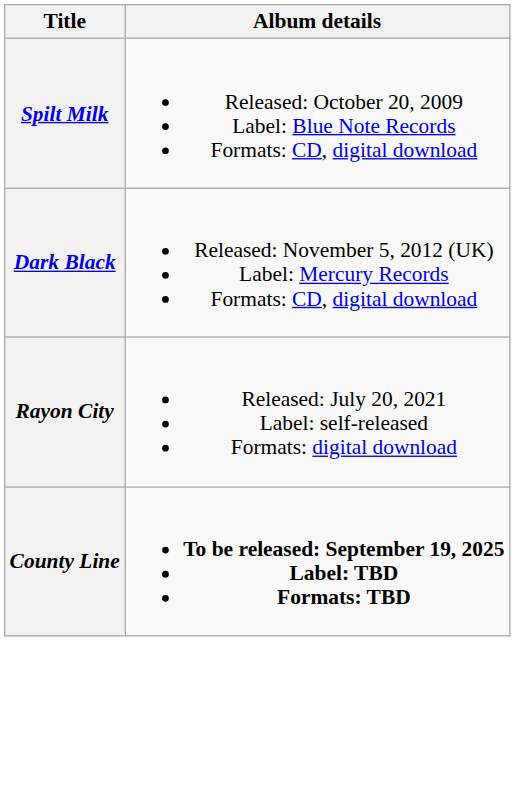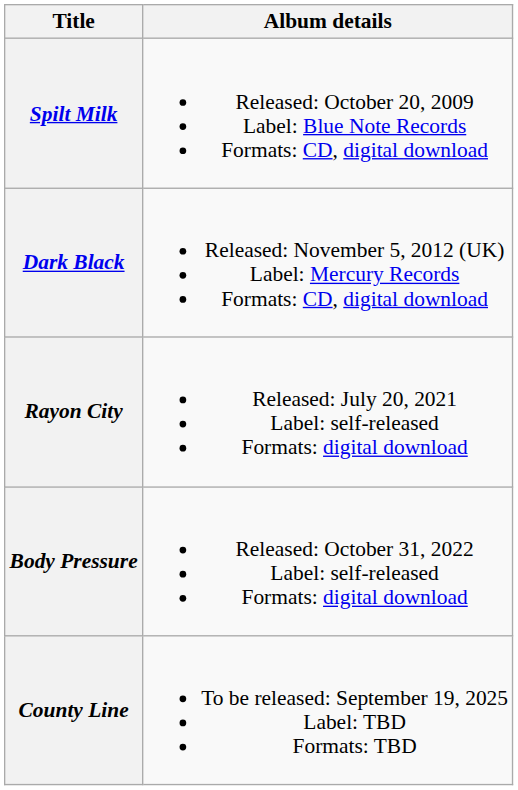+ row: Body Pressure | Released: October 31, 2022 Label: self-released Formats: digital download
County Line | Album details: bold -> normal
